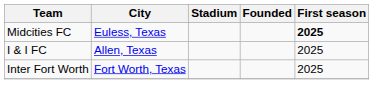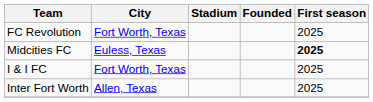+ row: FC Revolution | Fort Worth, Texas | 2025
I & I FC | City: Allen, Texas -> Fort Worth, Texas
Inter Fort Worth | City: Fort Worth, Texas -> Allen, Texas
